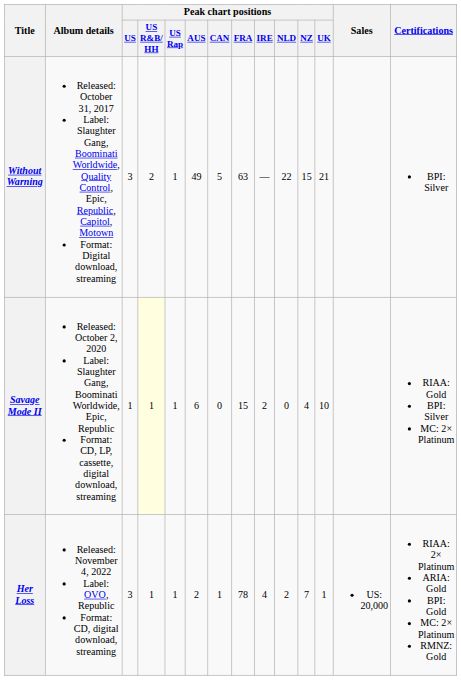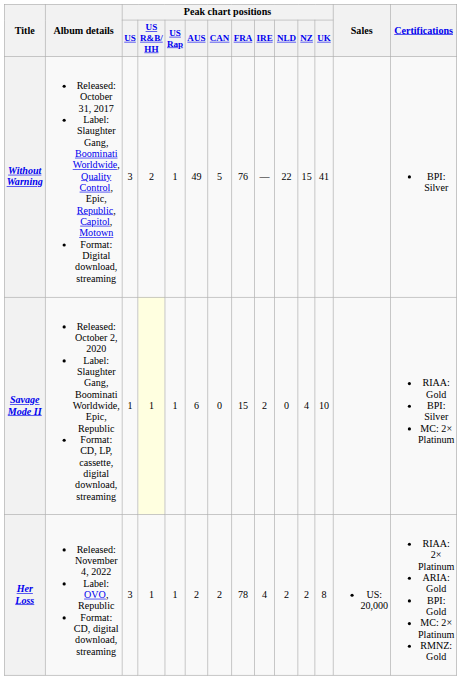Without Warning | Peak chart positions / FRA: 63 -> 76
Without Warning | Peak chart positions / UK: 21 -> 41
Her Loss | Peak chart positions / CAN: 1 -> 2
Her Loss | Peak chart positions / NZ: 7 -> 2
Her Loss | Peak chart positions / UK: 1 -> 8
